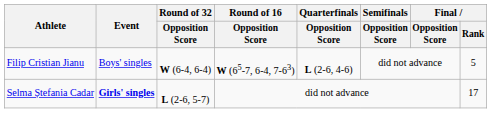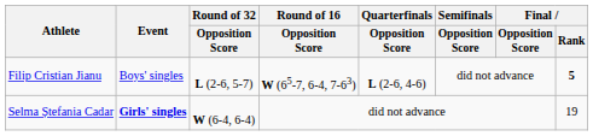Filip Cristian Jianu | Round of 32 / Opposition Score: W (6-4, 6-4) -> L (2-6, 5-7)
Filip Cristian Jianu | Final / Rank: normal -> bold
Selma Ștefania Cadar | Round of 32 / Opposition Score: L (2-6, 5-7) -> W (6-4, 6-4)
Selma Ștefania Cadar | Final / Rank: 17 -> 19
